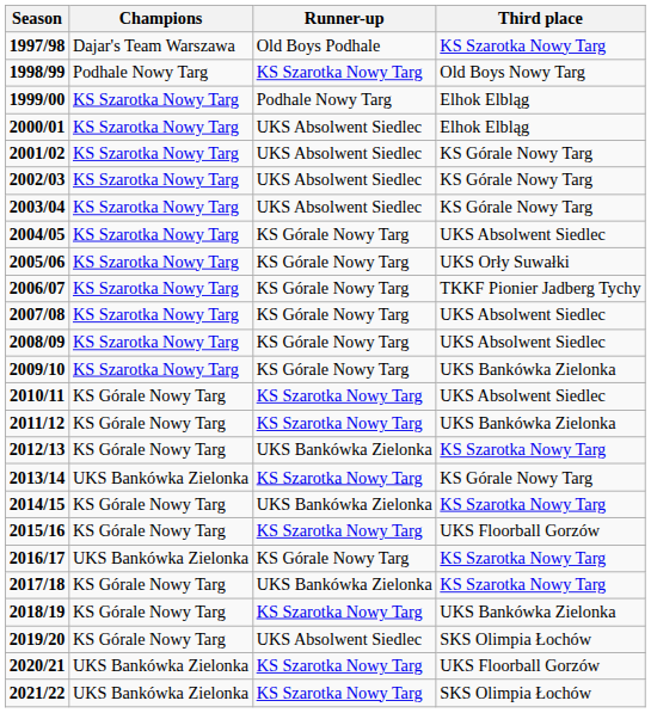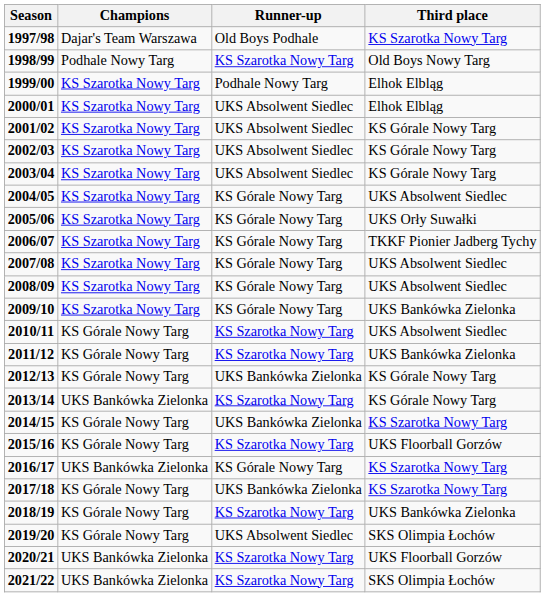2012/13 | Third place: KS Szarotka Nowy Targ -> KS Górale Nowy Targ
